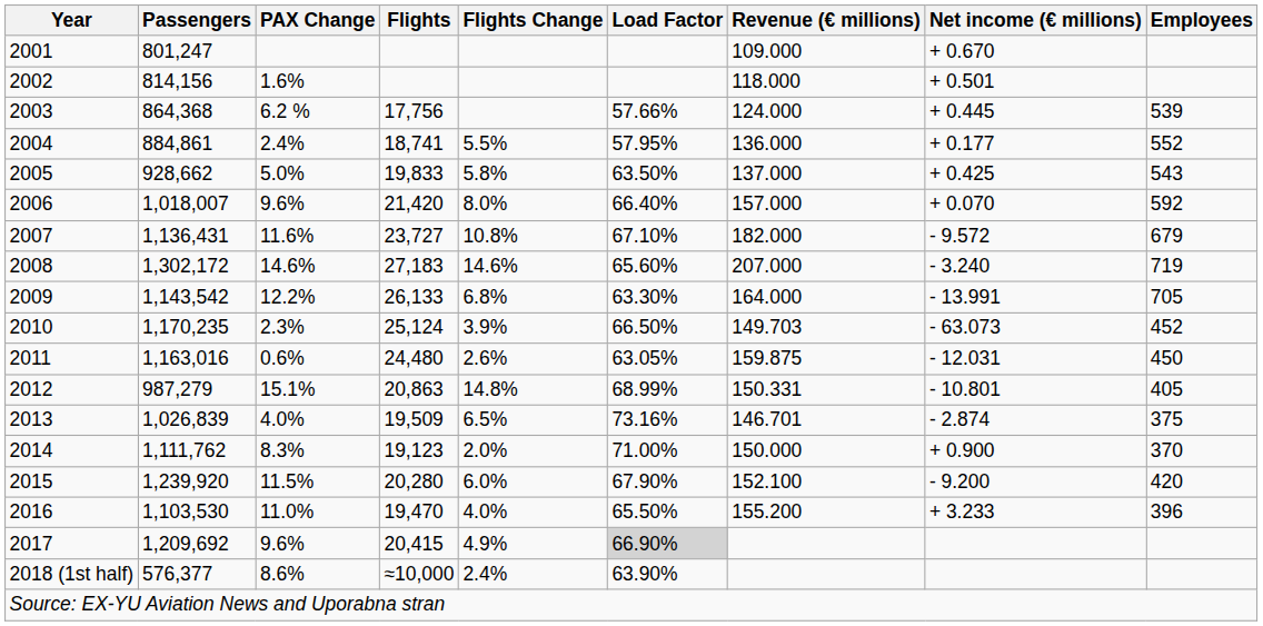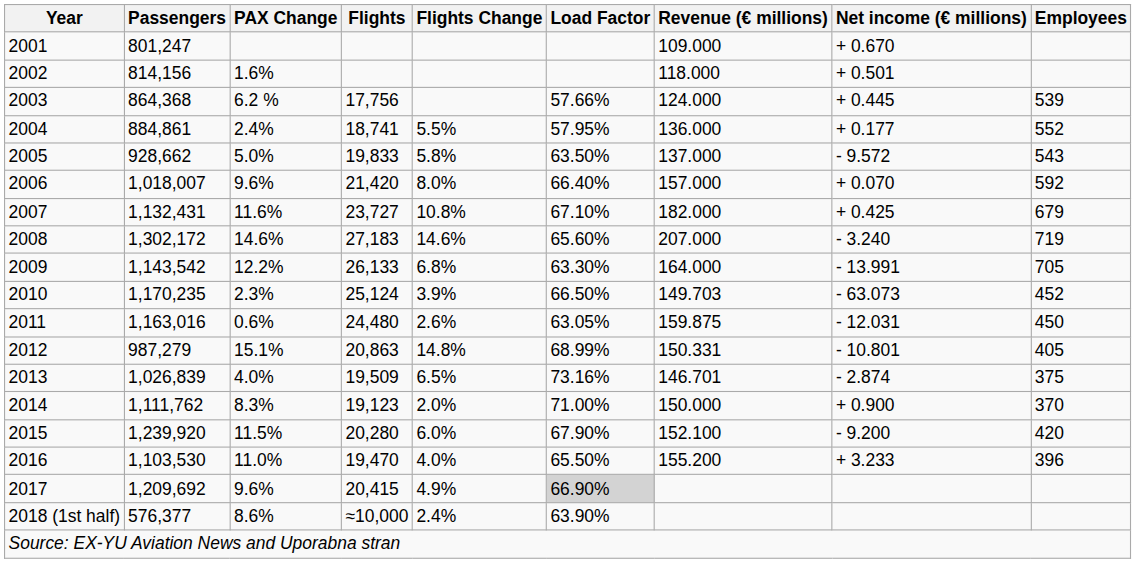2005 | Net income (€ millions): + 0.425 -> - 9.572
2007 | Passengers: 1,136,431 -> 1,132,431
2007 | Net income (€ millions): - 9.572 -> + 0.425
